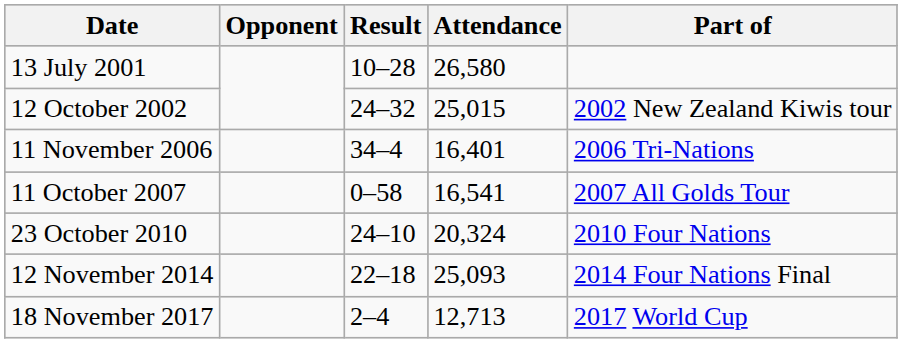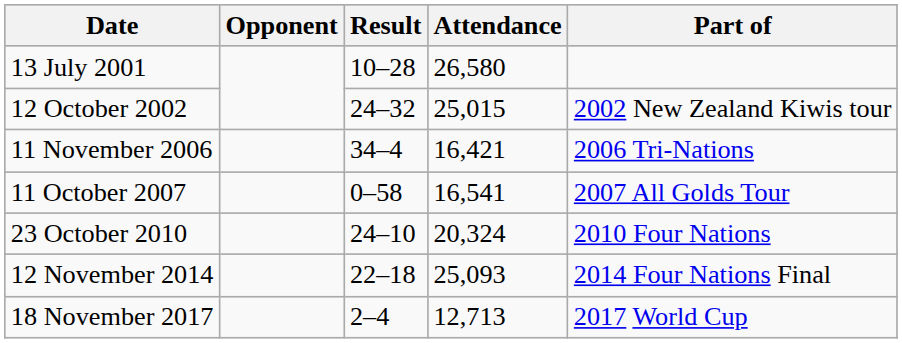11 November 2006 | Attendance: 16,401 -> 16,421
